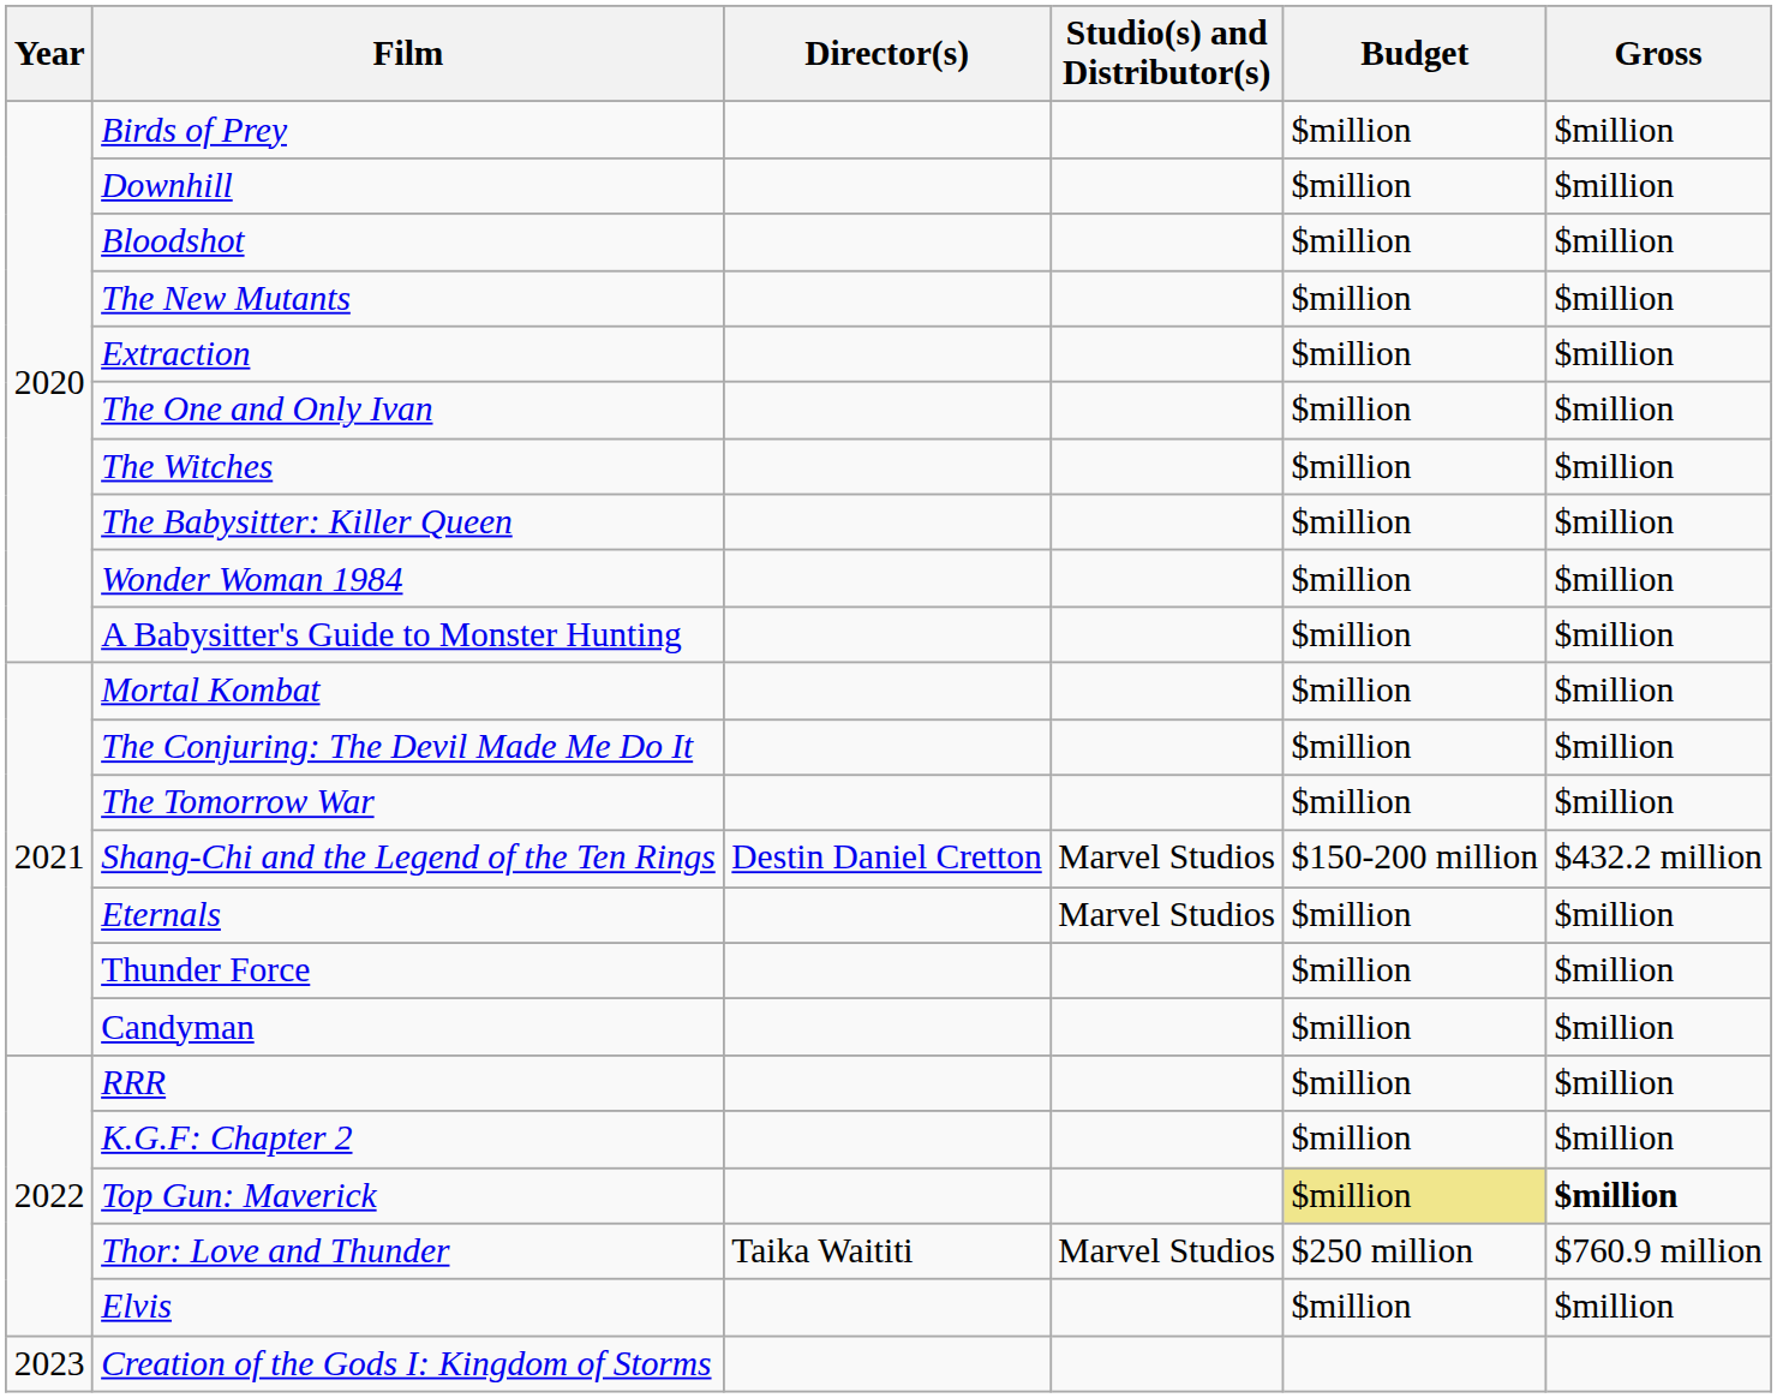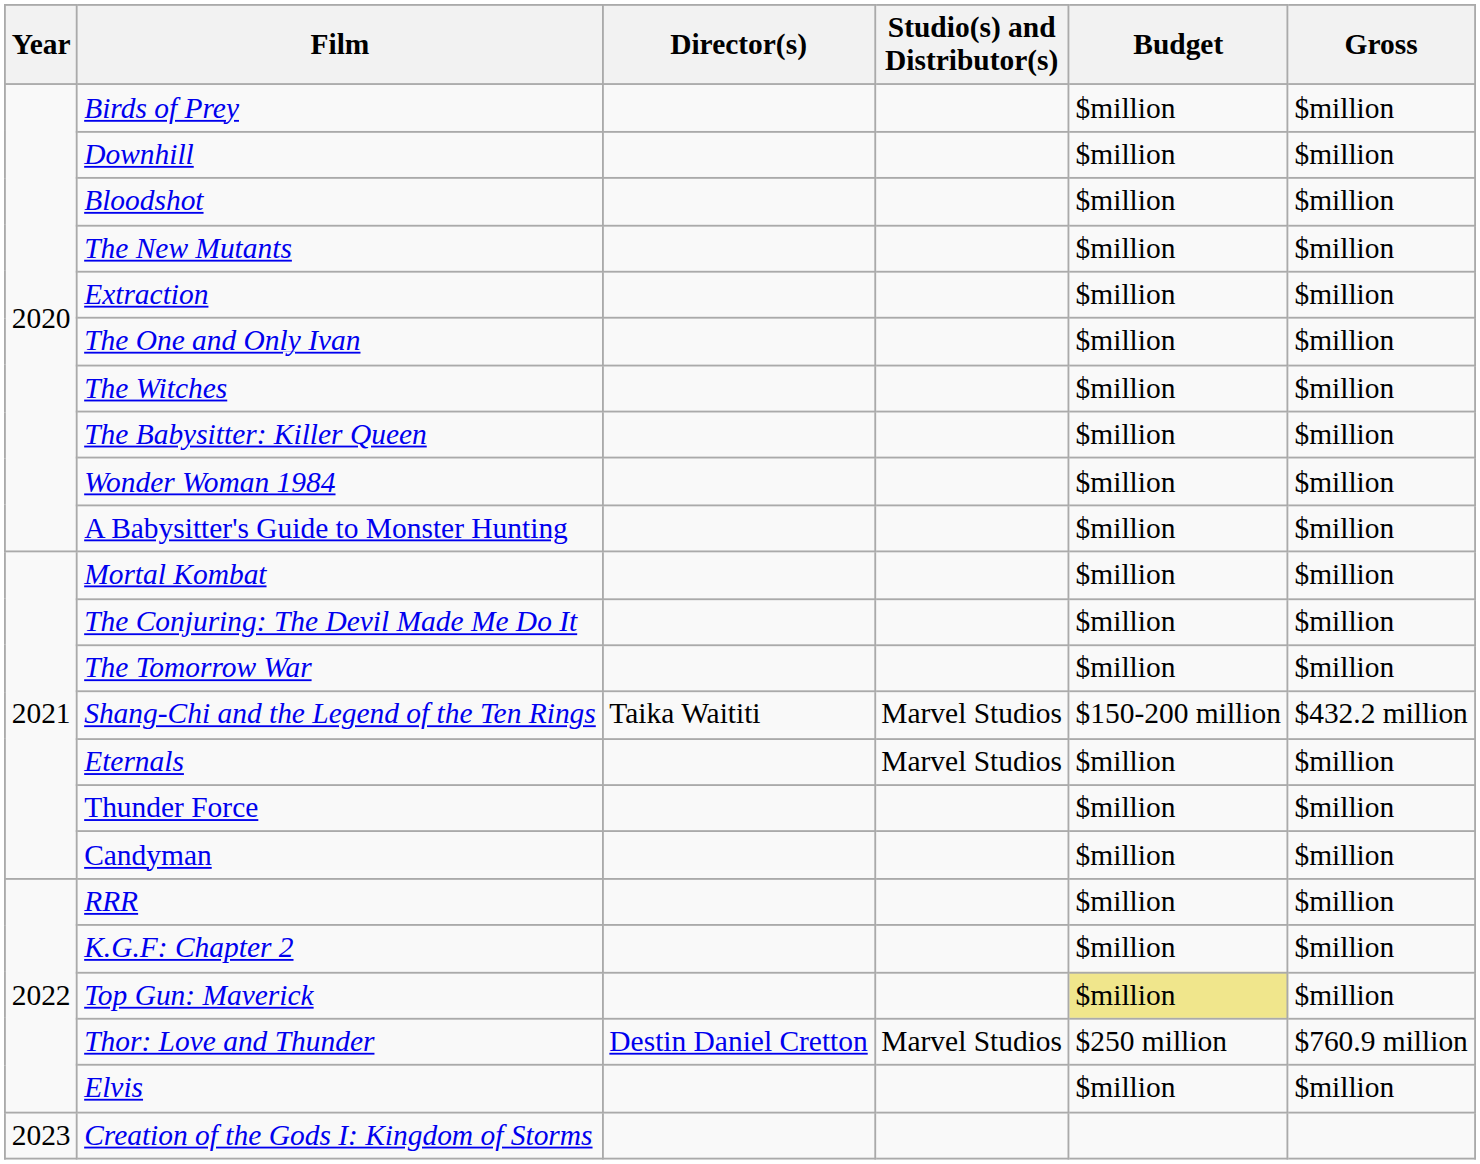Shang-Chi and the Legend of the Ten Rings | Director(s): Destin Daniel Cretton -> Taika Waititi
Top Gun: Maverick | Gross: bold -> normal
Thor: Love and Thunder | Director(s): Taika Waititi -> Destin Daniel Cretton
